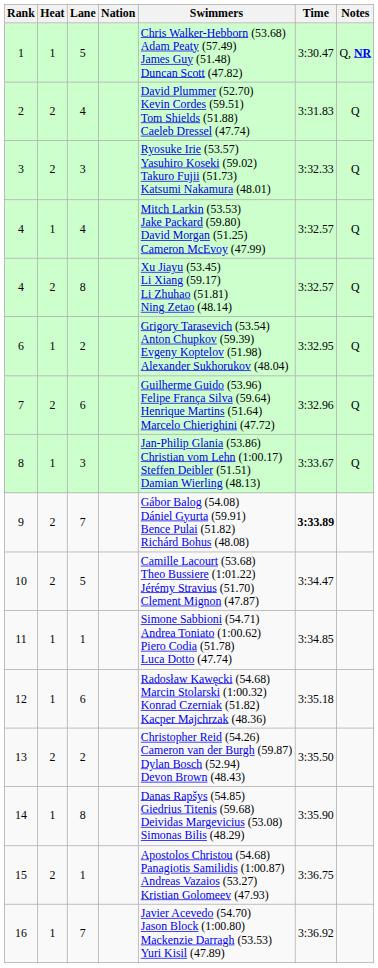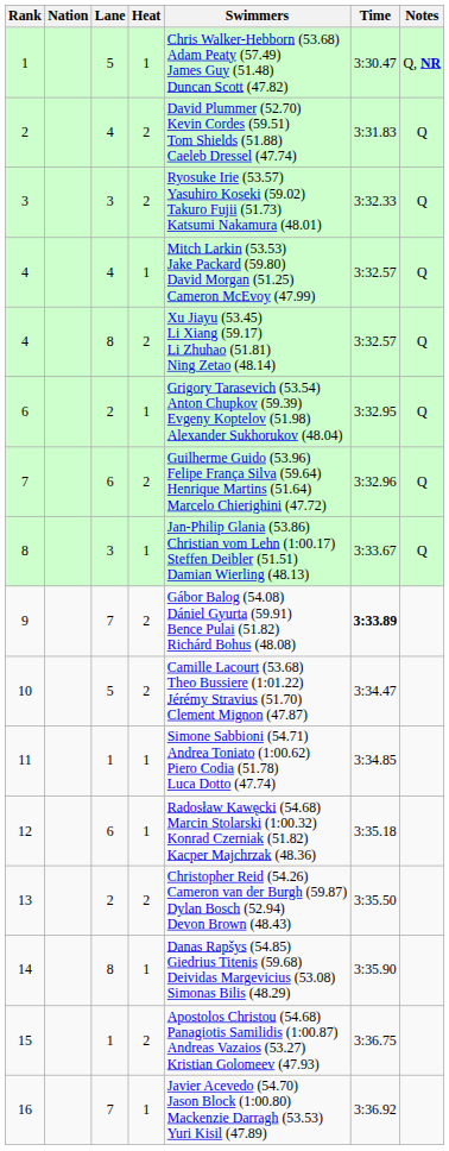columns swapped: Heat <-> Nation
